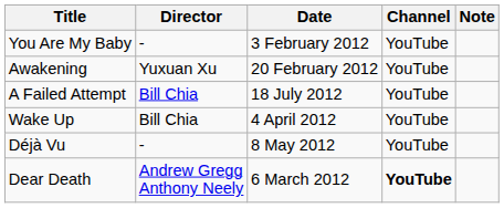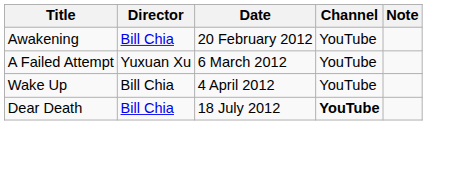- row: You Are My Baby | - | 3 February 2012 | YouTube
Awakening | Director: Yuxuan Xu -> Bill Chia
A Failed Attempt | Director: Bill Chia -> Yuxuan Xu
A Failed Attempt | Date: 18 July 2012 -> 6 March 2012
- row: Déjà Vu | - | 8 May 2012 | YouTube
Dear Death | Director: Andrew Gregg Anthony Neely -> Bill Chia
Dear Death | Date: 6 March 2012 -> 18 July 2012
